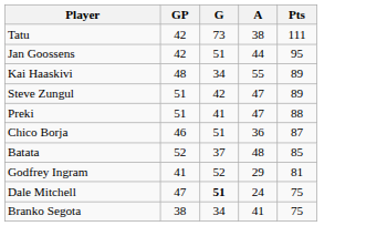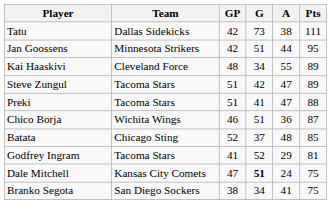+ column: Team | Dallas Sidekicks | Minnesota Strikers | Cleveland Force | Tacoma Stars | Tacoma Stars | Wichita Wings | Chicago Sting | Tacoma Stars | Kansas City Comets | San Diego Sockers
